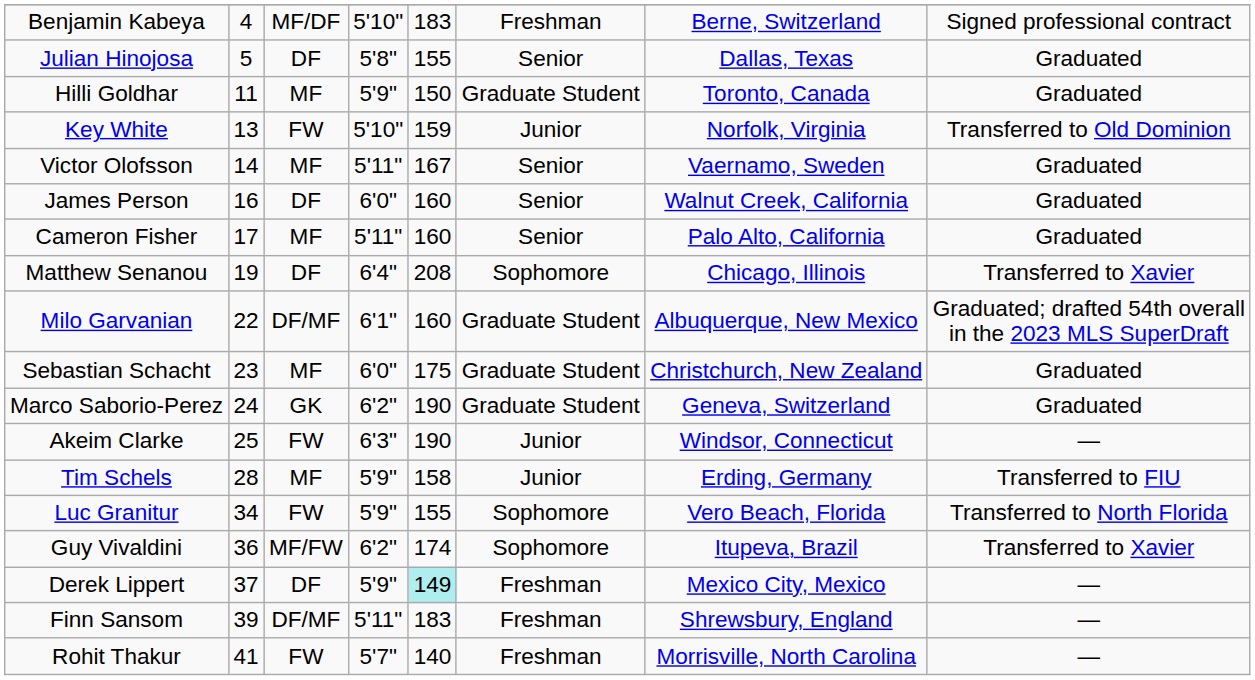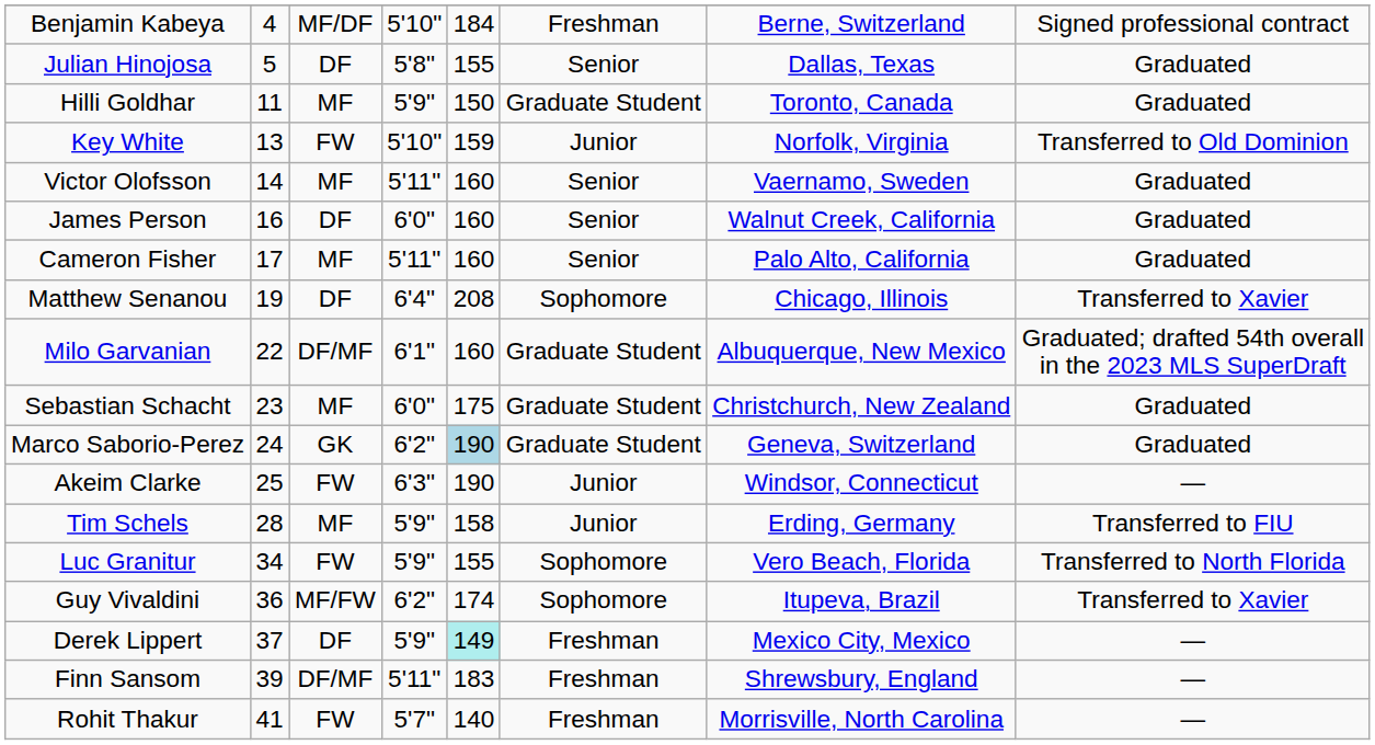Benjamin Kabeya | column 5: 183 -> 184
Victor Olofsson | column 5: 167 -> 160
Marco Saborio-Perez | column 5: no background -> lightblue background
